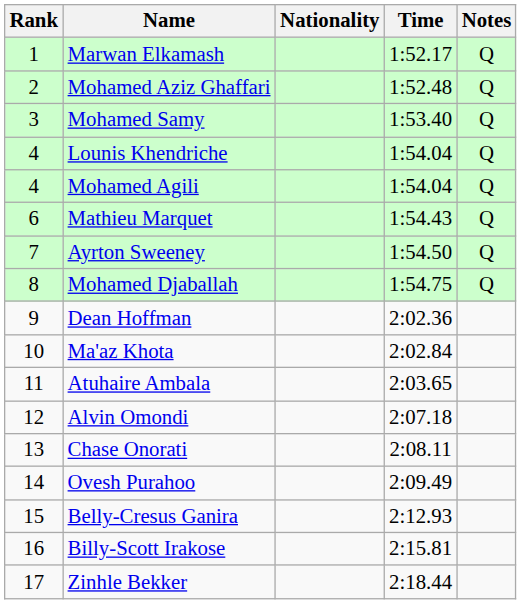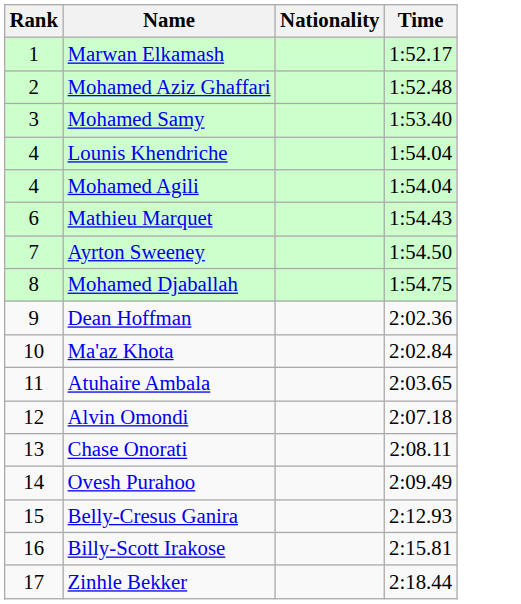- column: Notes | Q | Q | Q | Q | Q | Q | Q | Q
